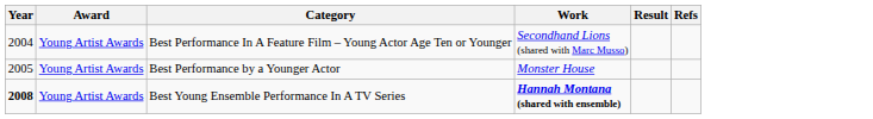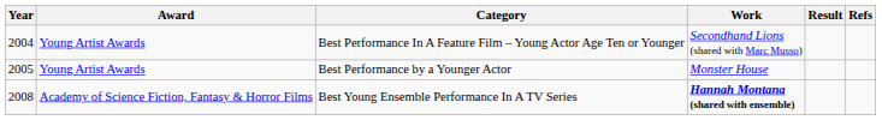Best Young Ensemble Performance In A TV Series | Year: bold -> normal
Best Young Ensemble Performance In A TV Series | Award: Young Artist Awards -> Academy of Science Fiction, Fantasy & Horror Films
